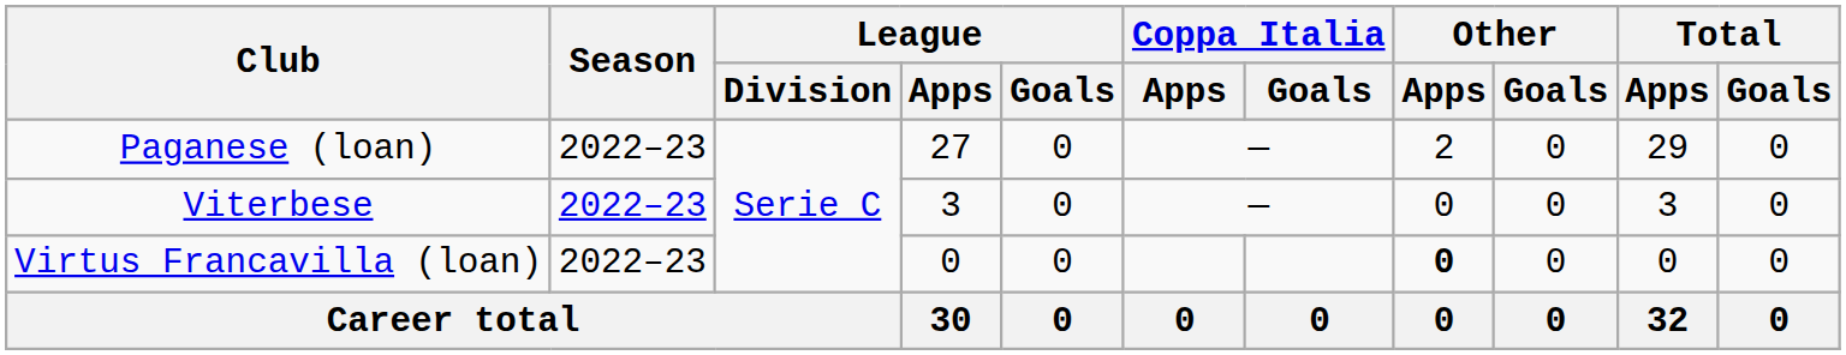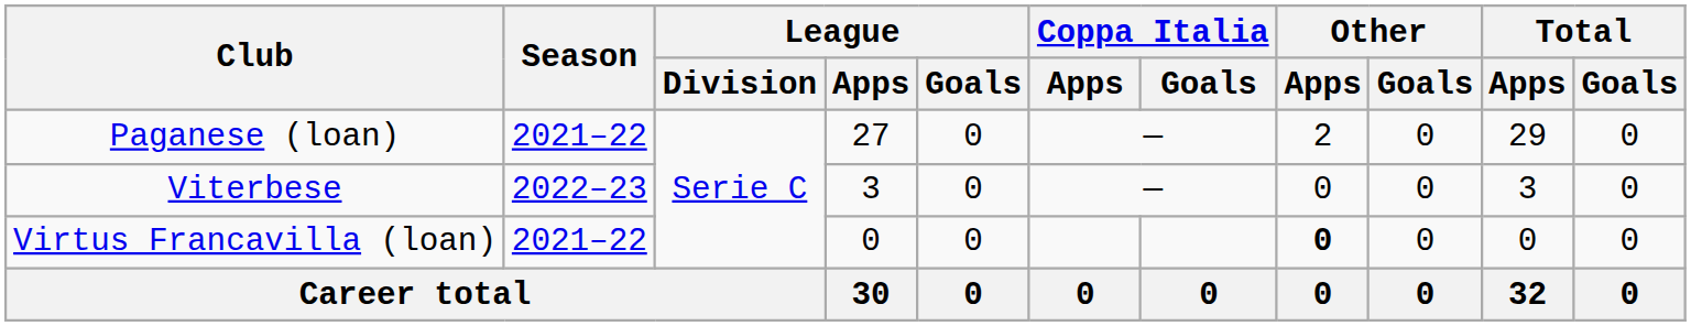Paganese (loan) | Season: 2022–23 -> 2021–22
Virtus Francavilla (loan) | Season: 2022–23 -> 2021–22
